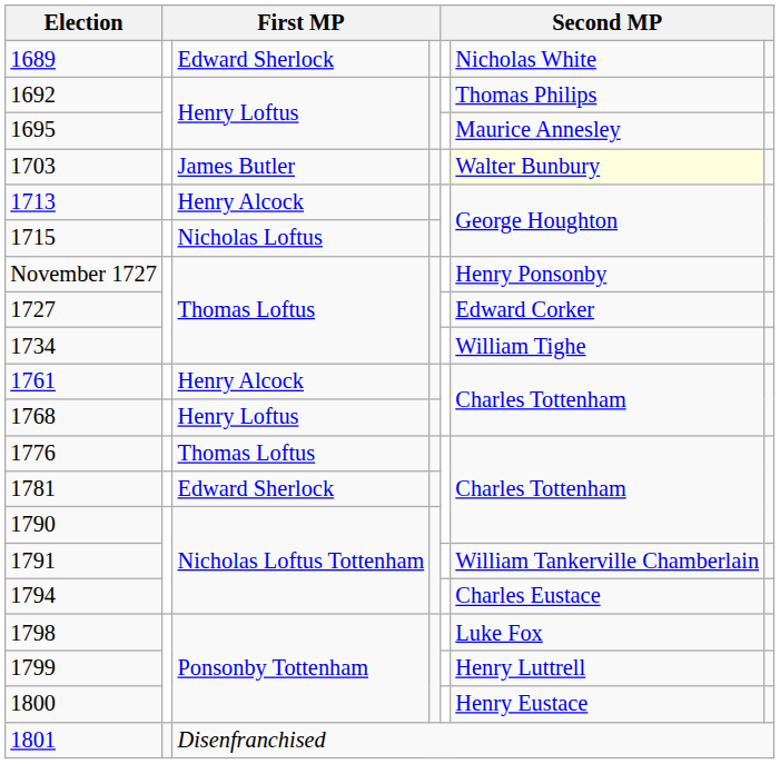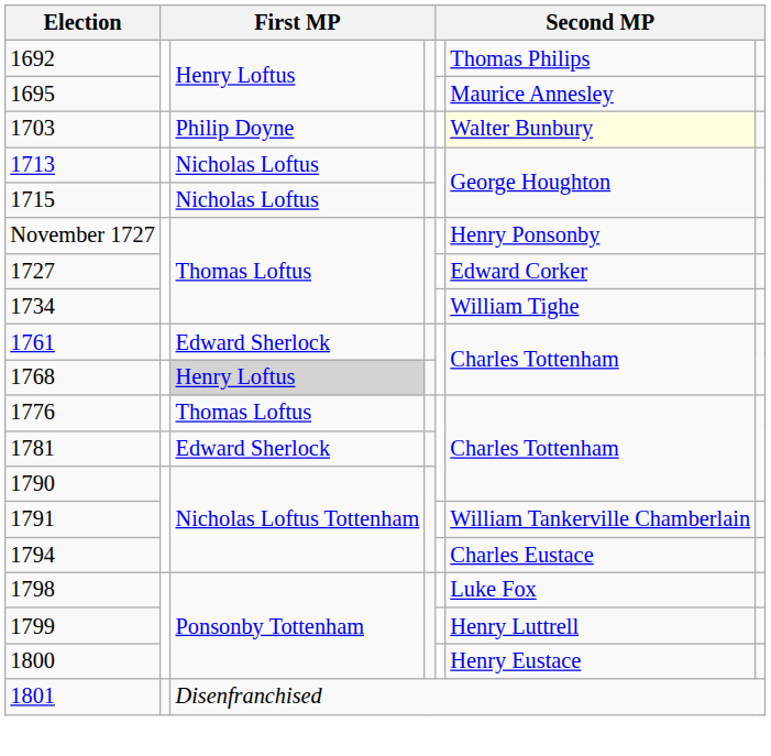- row: 1689 | Edward Sherlock | Nicholas White
1703 | column 3: James Butler -> Philip Doyne
1713 | column 3: Henry Alcock -> Nicholas Loftus
1761 | column 3: Henry Alcock -> Edward Sherlock
1768 | column 3: no background -> lightgrey background
